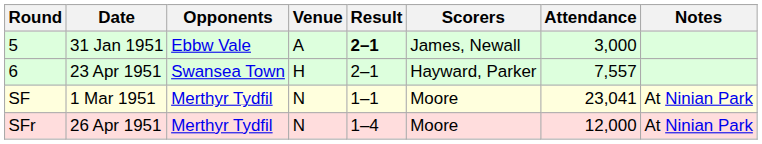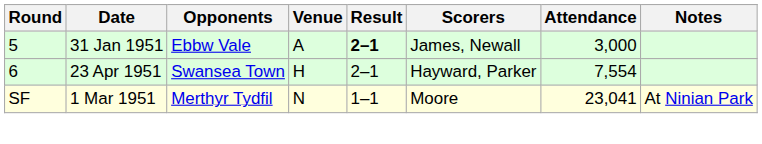6 | Attendance: 7,557 -> 7,554
- row: SFr | 26 Apr 1951 | Merthyr Tydfil | N | 1–4 | Moore | 12,000 | At Ninian Park
